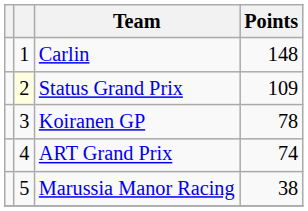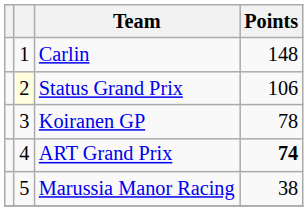Status Grand Prix | Points: 109 -> 106
ART Grand Prix | Points: normal -> bold
